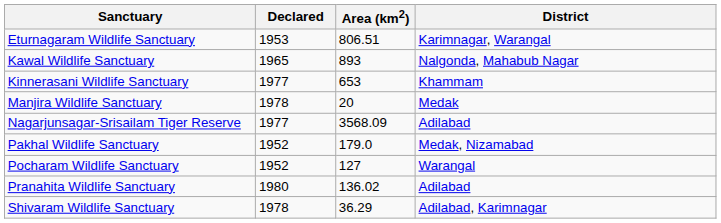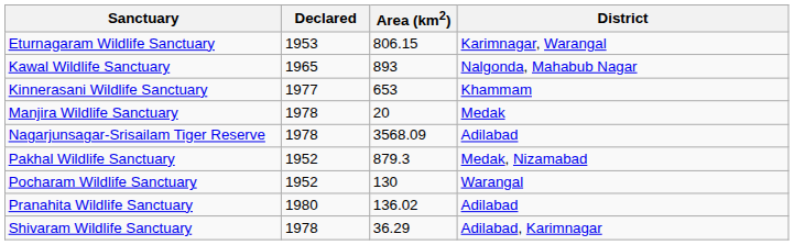Eturnagaram Wildlife Sanctuary | Area (km2): 806.51 -> 806.15
Nagarjunsagar-Srisailam Tiger Reserve | Declared: 1977 -> 1978
Pakhal Wildlife Sanctuary | Area (km2): 179.0 -> 879.3
Pocharam Wildlife Sanctuary | Area (km2): 127 -> 130
